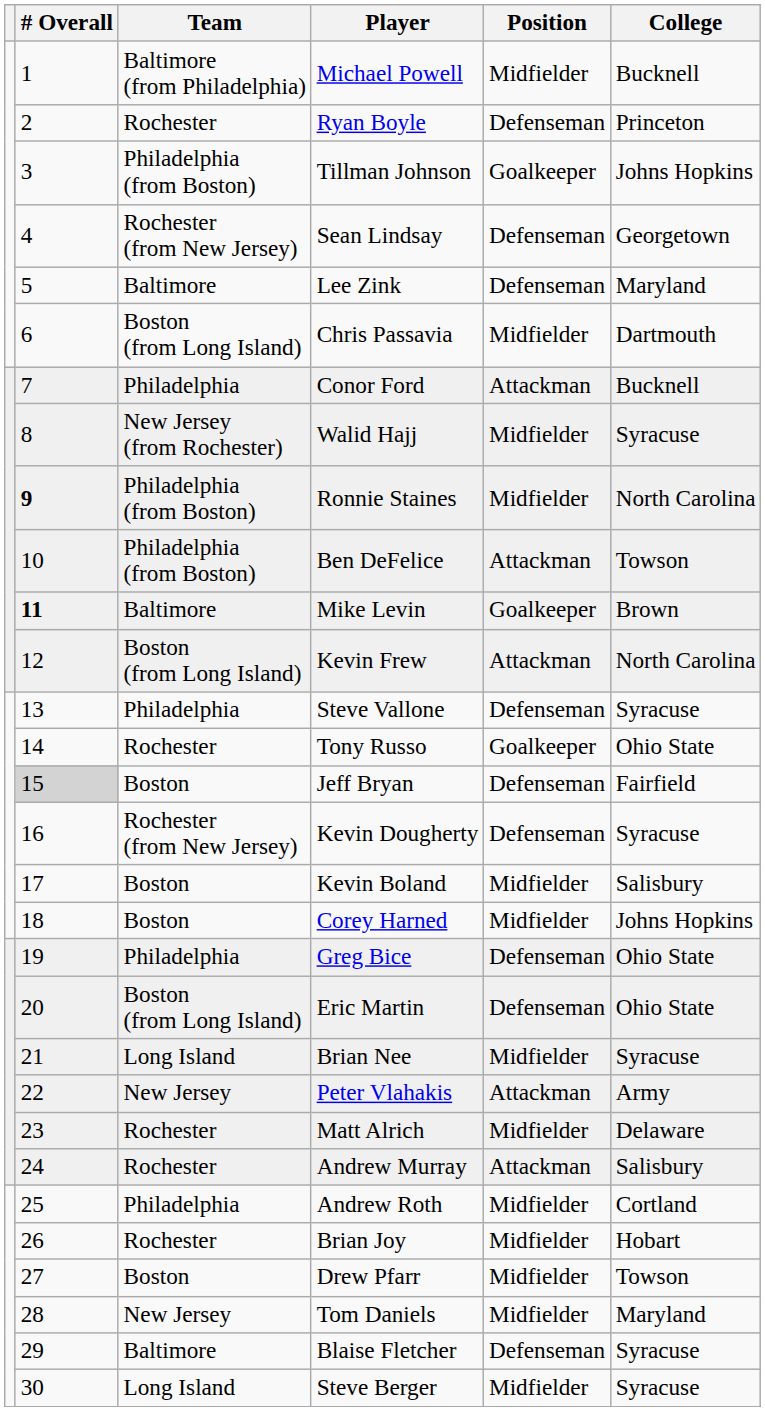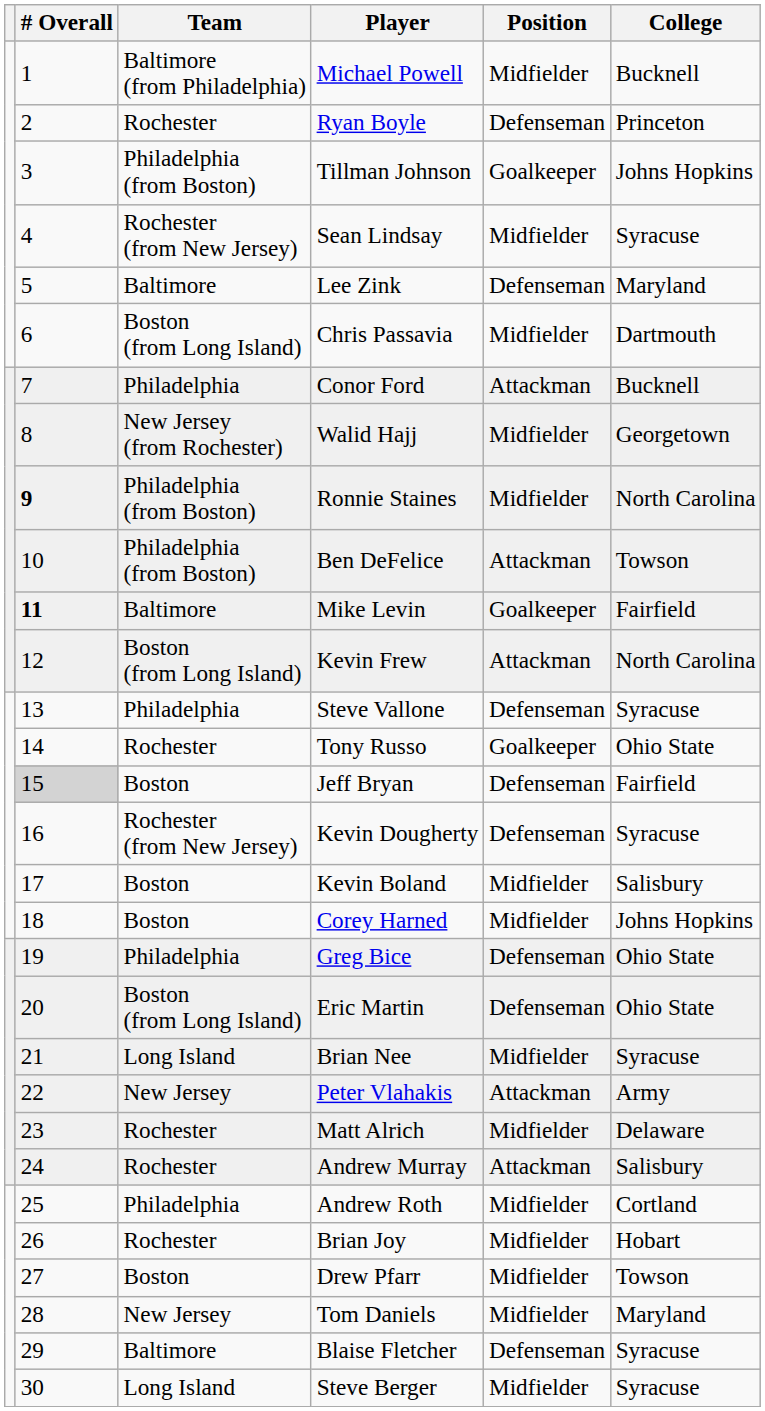Sean Lindsay | Position: Defenseman -> Midfielder
Sean Lindsay | College: Georgetown -> Syracuse
Walid Hajj | College: Syracuse -> Georgetown
Mike Levin | College: Brown -> Fairfield
